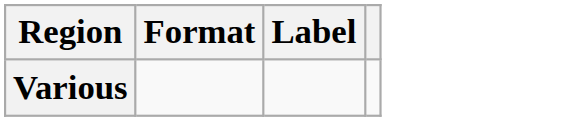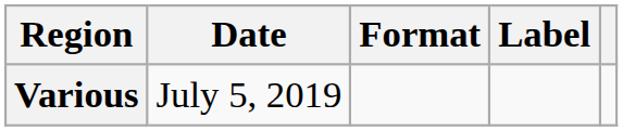+ column: Date | July 5, 2019
